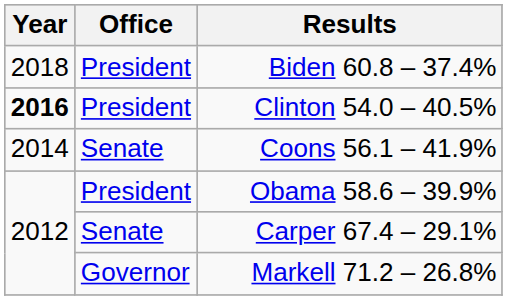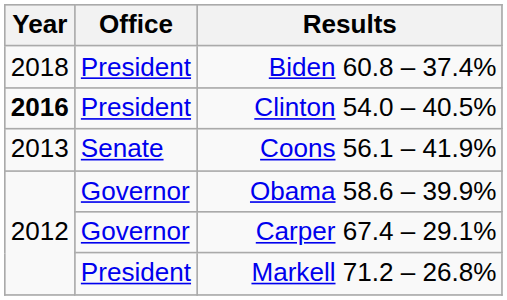Coons 56.1 – 41.9% | Year: 2014 -> 2013
Obama 58.6 – 39.9% | Office: President -> Governor
Carper 67.4 – 29.1% | Office: Senate -> Governor
Markell 71.2 – 26.8% | Office: Governor -> President
